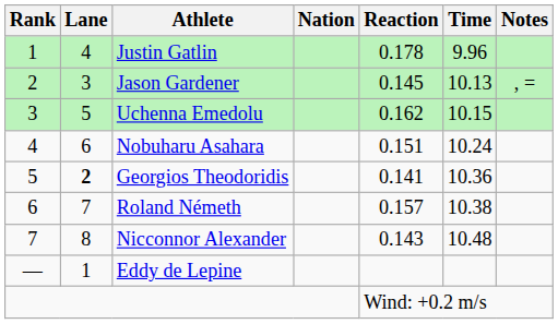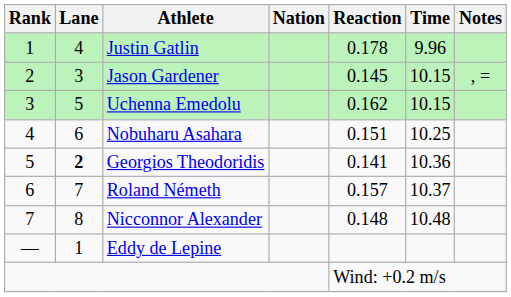Jason Gardener | Time: 10.13 -> 10.15
Nobuharu Asahara | Time: 10.24 -> 10.25
Roland Németh | Time: 10.38 -> 10.37
Nicconnor Alexander | Reaction: 0.143 -> 0.148
